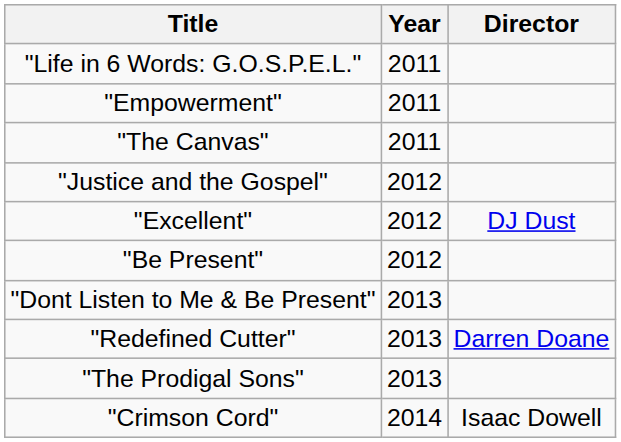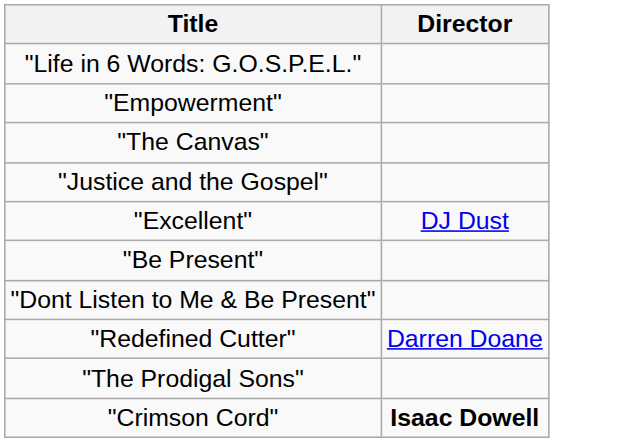- column: Year | 2011 | 2011 | 2011 | 2012 | 2012 | 2012 | 2013 | 2013 | 2013 | 2014
"Crimson Cord" | Director: normal -> bold
